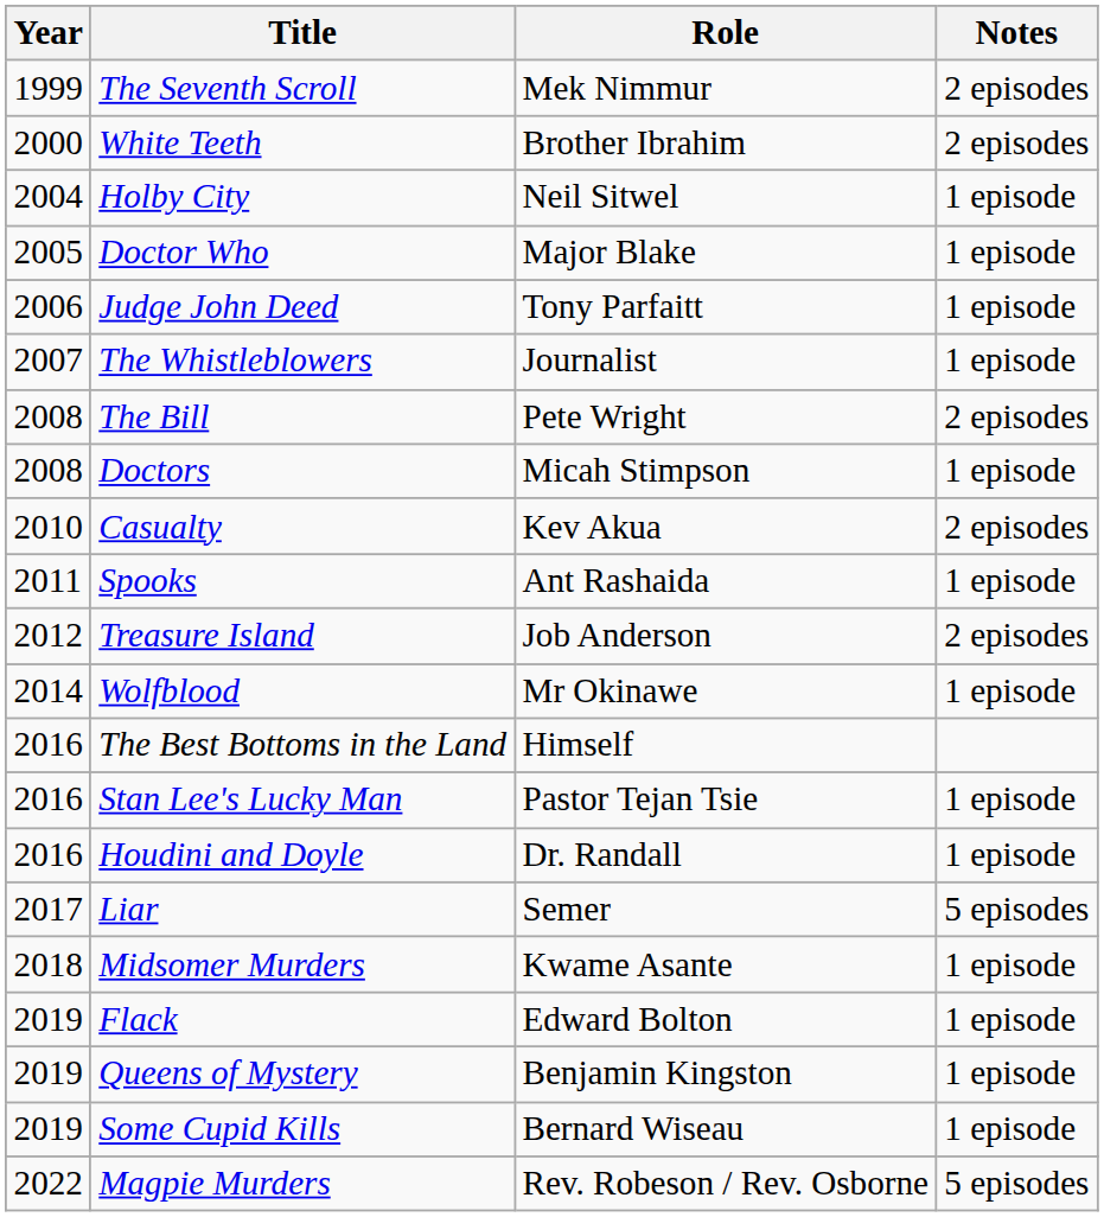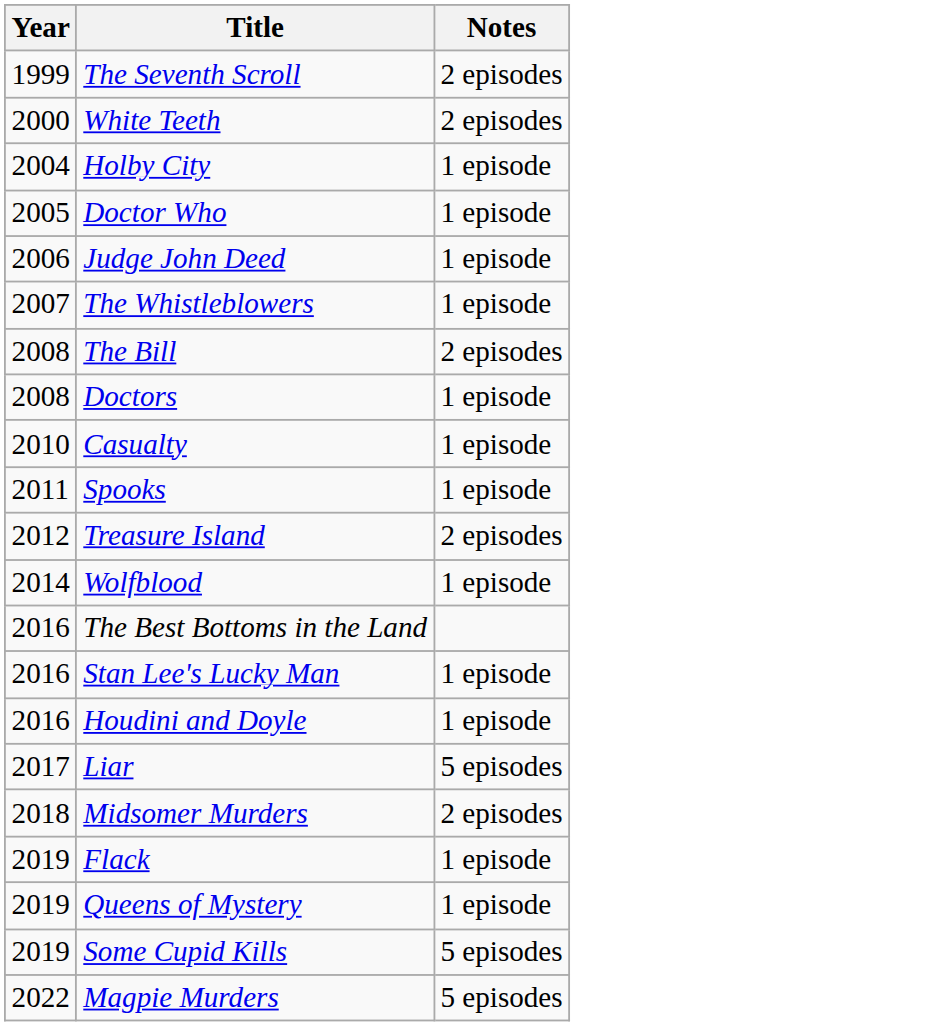- column: Role | Mek Nimmur | Brother Ibrahim | Neil Sitwel | Major Blake | Tony Parfaitt | Journalist | Pete Wright | Micah Stimpson | Kev Akua | Ant Rashaida | Job Anderson | Mr Okinawe | Himself | Pastor Tejan Tsie | Dr. Randall | Semer | Kwame Asante | Edward Bolton | Benjamin Kingston | Bernard Wiseau | Rev. Robeson / Rev. Osborne
Casualty | Notes: 2 episodes -> 1 episode
Midsomer Murders | Notes: 1 episode -> 2 episodes
Some Cupid Kills | Notes: 1 episode -> 5 episodes
